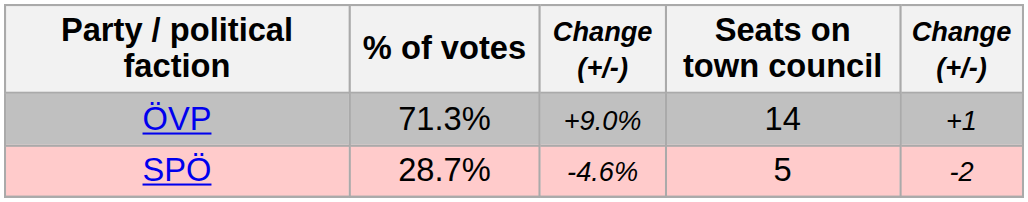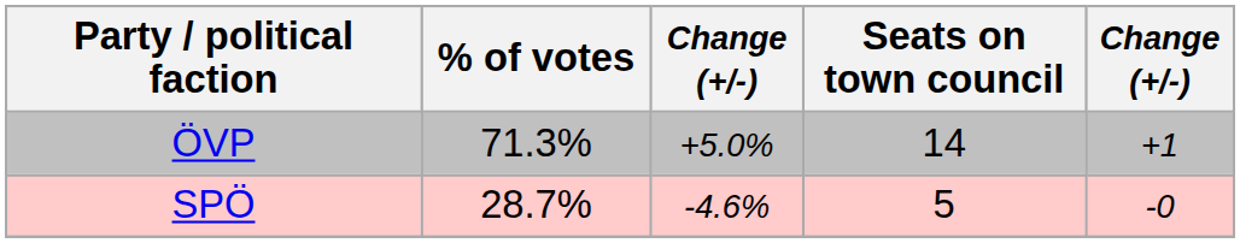ÖVP | column 3: +9.0% -> +5.0%
SPÖ | column 5: -2 -> -0
